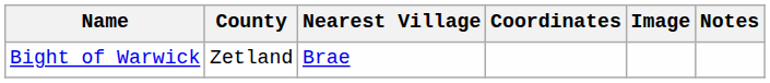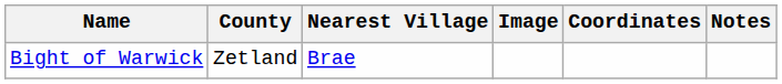columns swapped: Coordinates <-> Image
